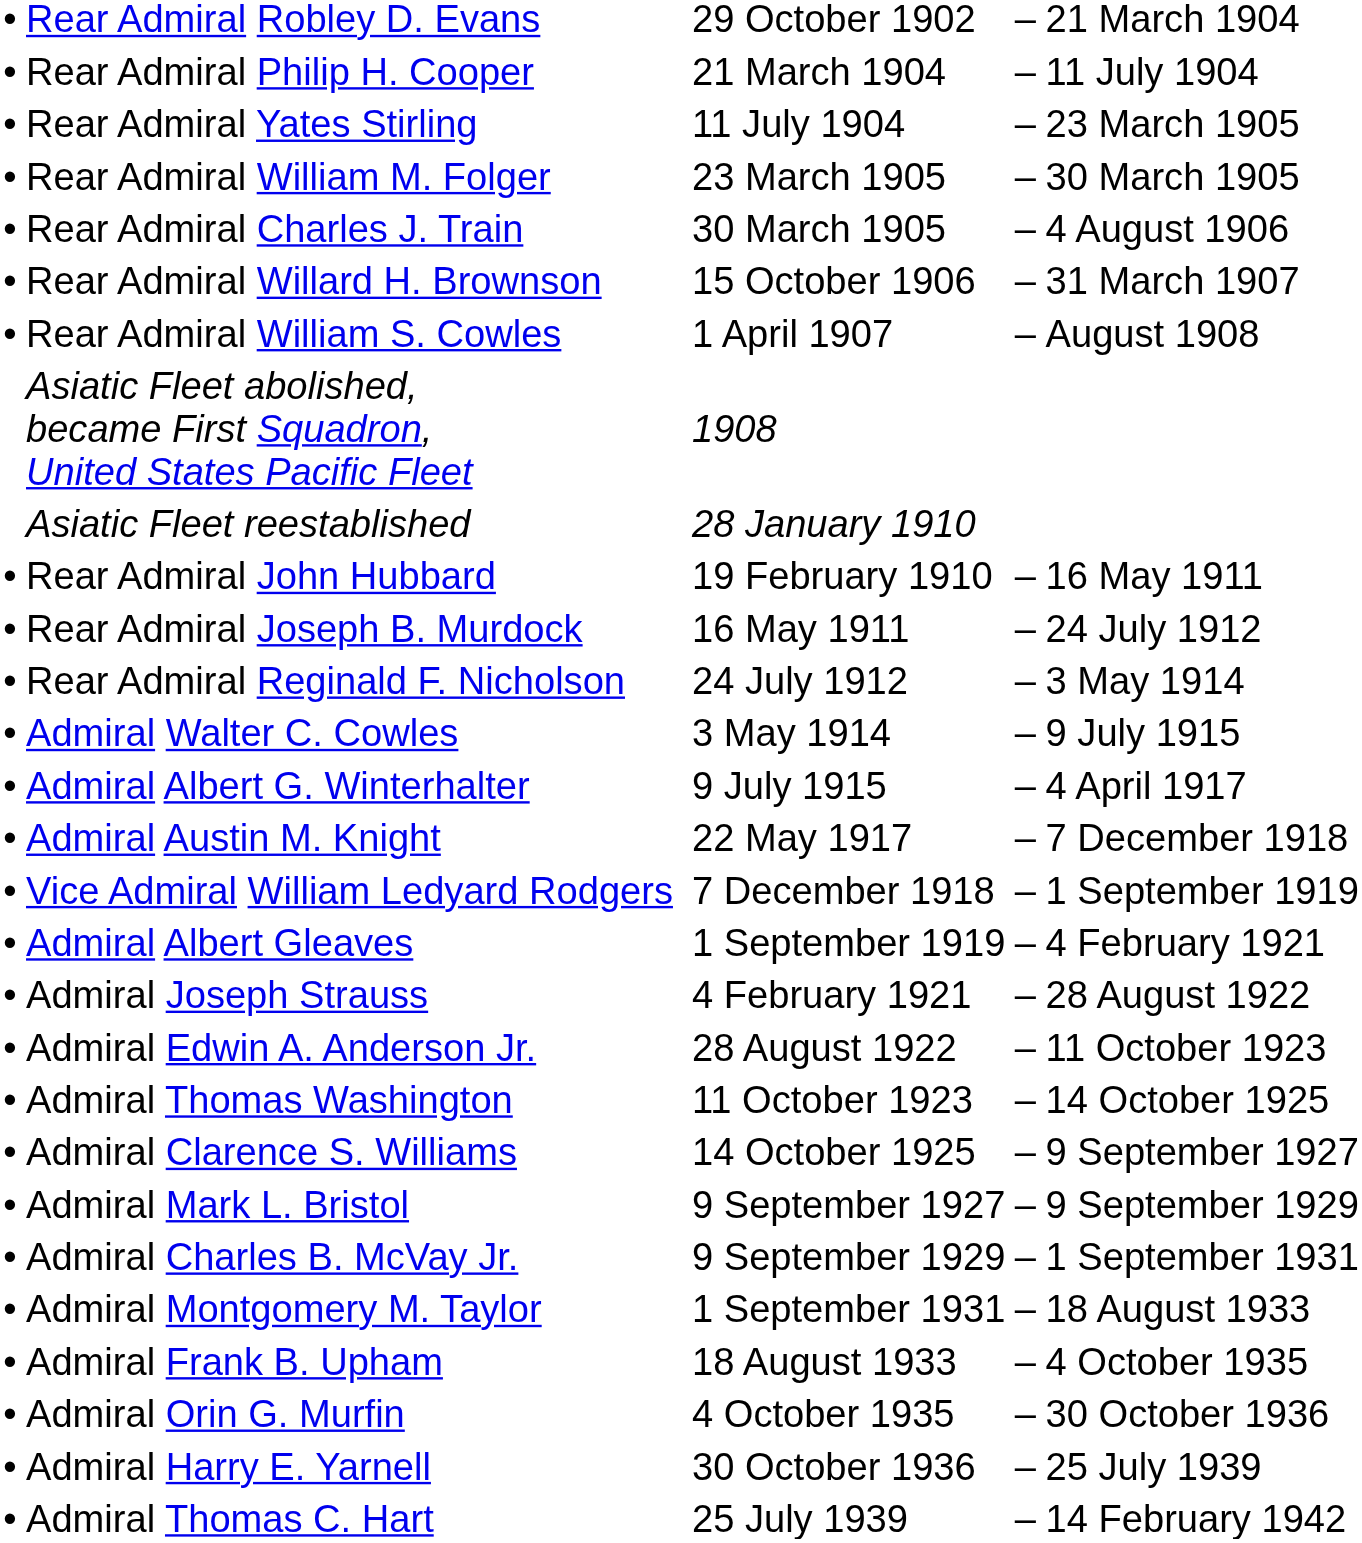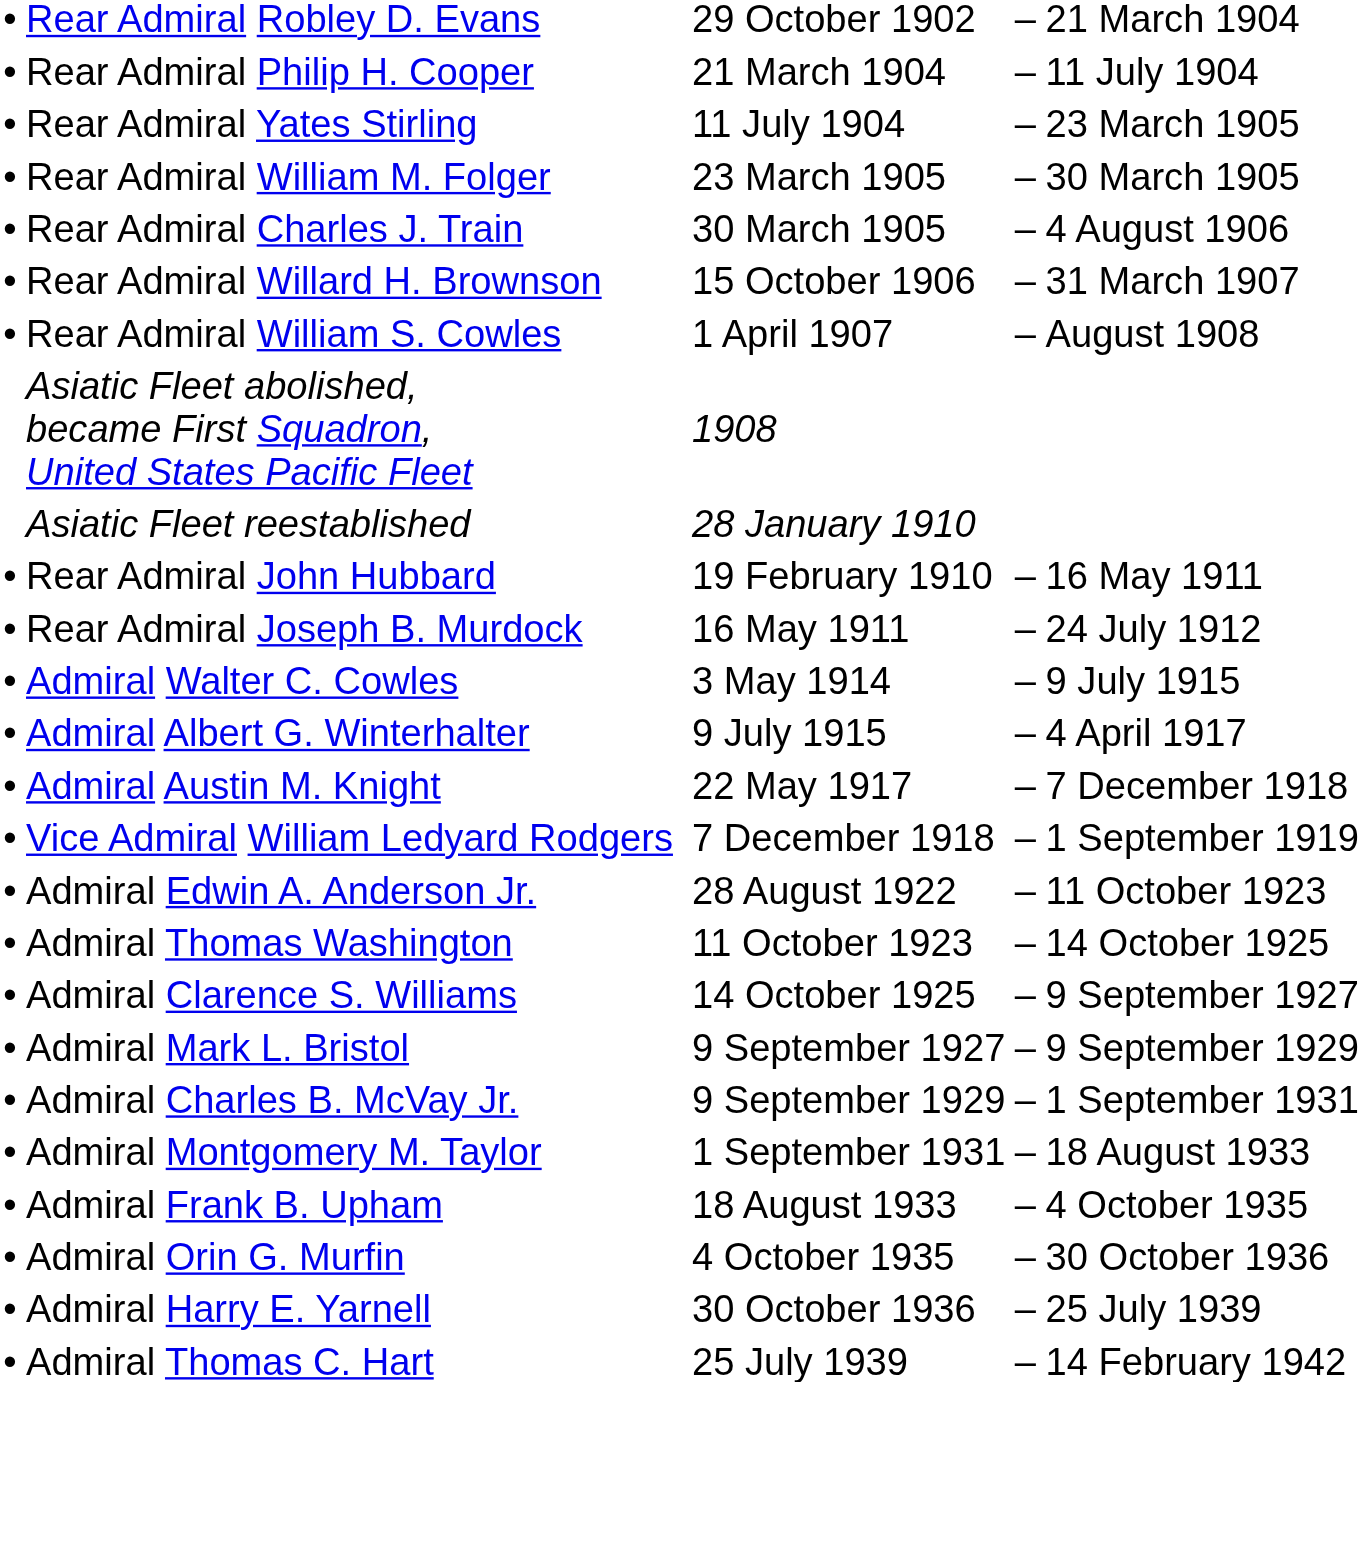- row: • | Rear Admiral Reginald F. Nicholson | 24 July 1912 | – | 3 May 1914
- row: • | Admiral Albert Gleaves | 1 September 1919 | – | 4 February 1921
- row: • | Admiral Joseph Strauss | 4 February 1921 | – | 28 August 1922
